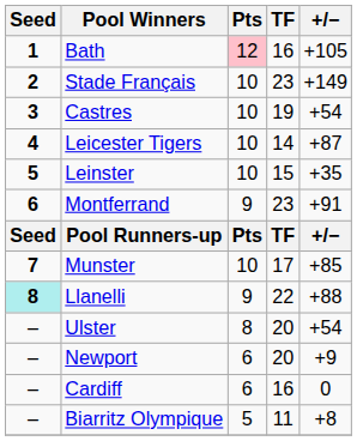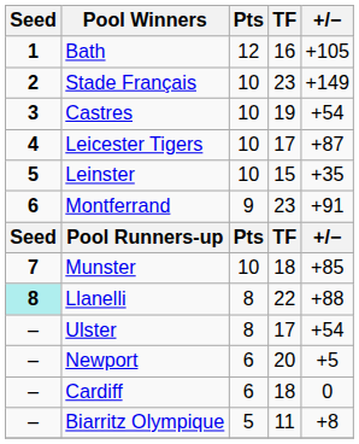Bath | Pts: pink background -> no background
Leicester Tigers | TF: 14 -> 17
Munster | TF: 17 -> 18
Llanelli | Pts: 9 -> 8
Ulster | TF: 20 -> 17
Newport | +/−: +9 -> +5
Cardiff | TF: 16 -> 18
